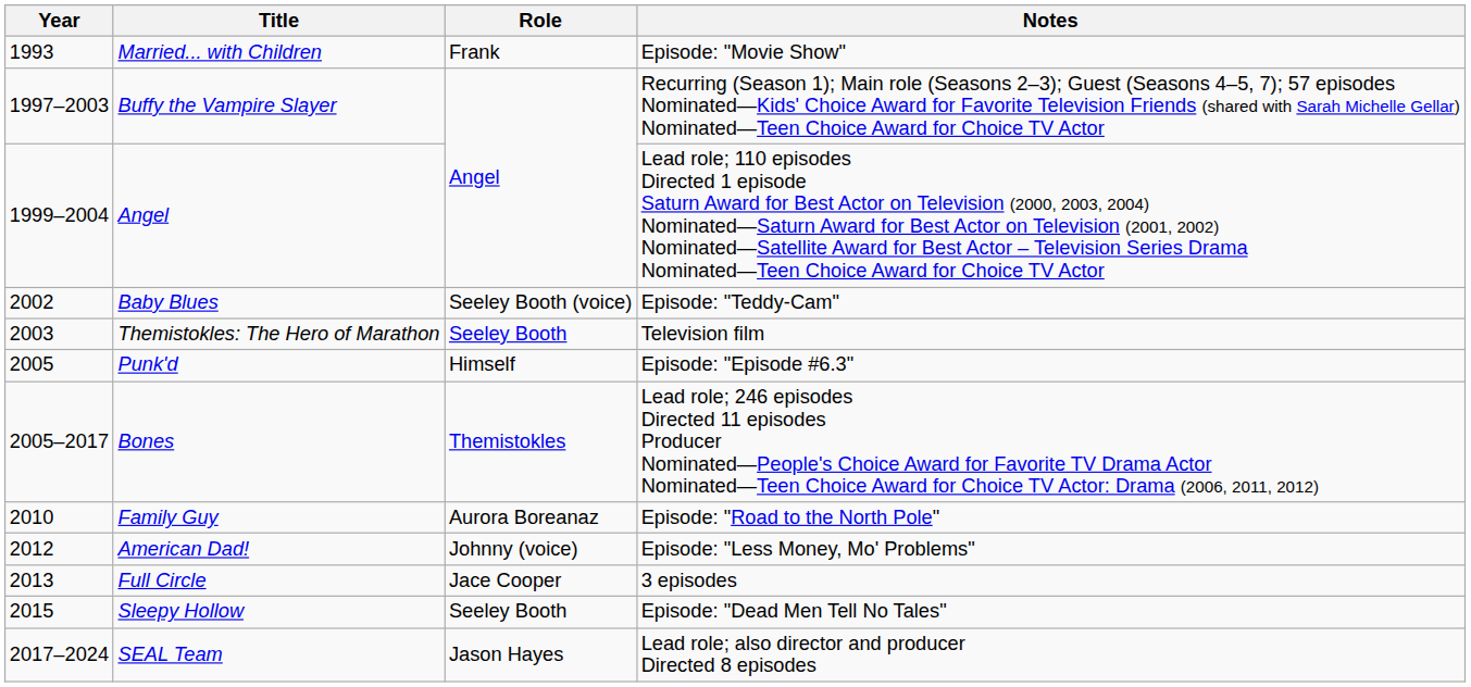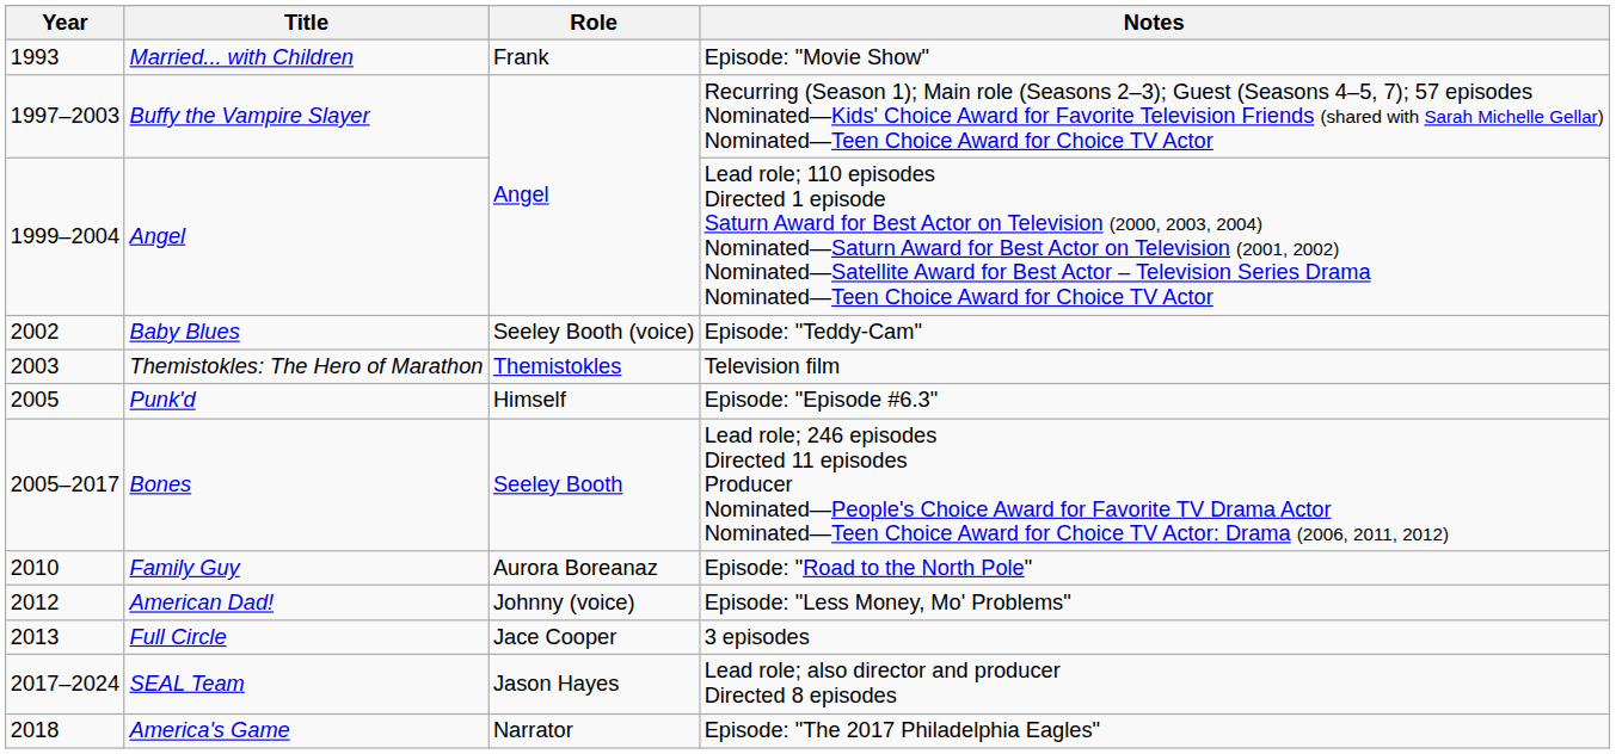Themistokles: The Hero of Marathon | Role: Seeley Booth -> Themistokles
Bones | Role: Themistokles -> Seeley Booth
- row: 2015 | Sleepy Hollow | Seeley Booth | Episode: "Dead Men Tell No Tales"
+ row: 2018 | America's Game | Narrator | Episode: "The 2017 Philadelphia Eagles"
